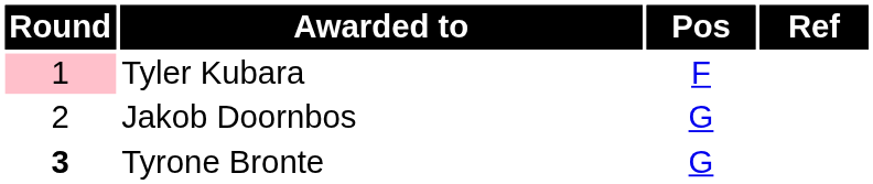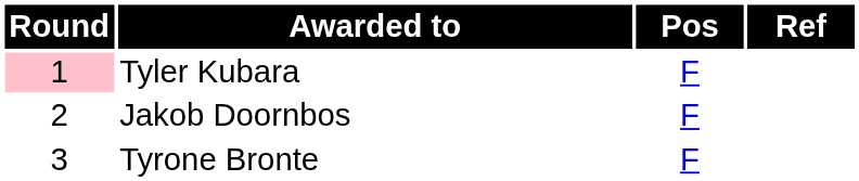Jakob Doornbos | Pos: G -> F
Tyrone Bronte | Round: bold -> normal
Tyrone Bronte | Pos: G -> F
